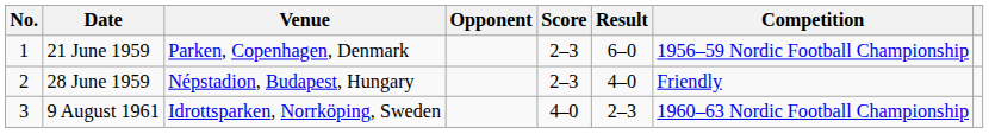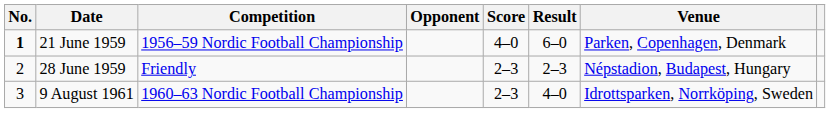columns swapped: Venue <-> Competition
21 June 1959 | No.: normal -> bold
21 June 1959 | Score: 2–3 -> 4–0
28 June 1959 | Result: 4–0 -> 2–3
9 August 1961 | Score: 4–0 -> 2–3
9 August 1961 | Result: 2–3 -> 4–0
